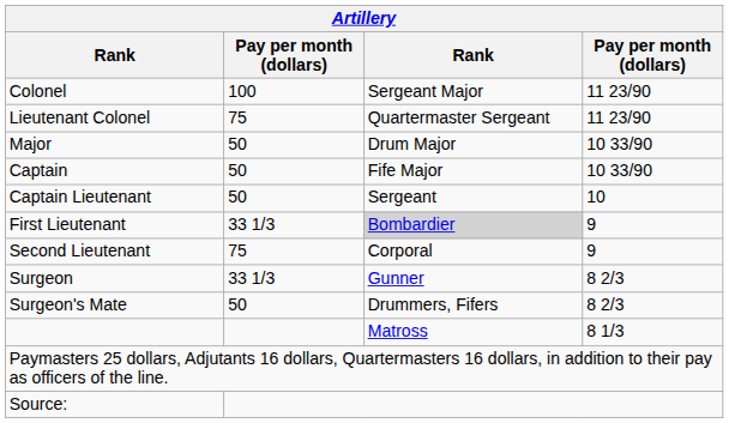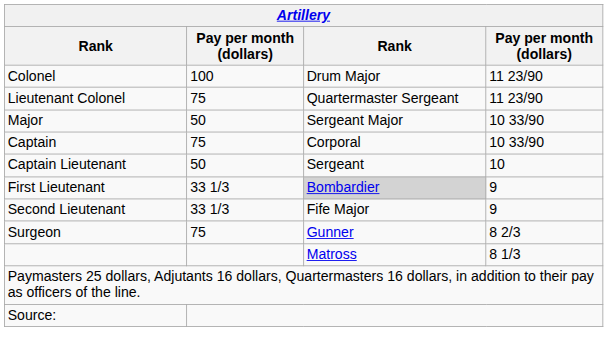Colonel | column 3: Sergeant Major -> Drum Major
Major | column 3: Drum Major -> Sergeant Major
Captain | column 2: 50 -> 75
Captain | column 3: Fife Major -> Corporal
Second Lieutenant | column 2: 75 -> 33 1/3
Second Lieutenant | column 3: Corporal -> Fife Major
Surgeon | column 2: 33 1/3 -> 75
- row: Surgeon's Mate | 50 | Drummers, Fifers | 8 2/3
